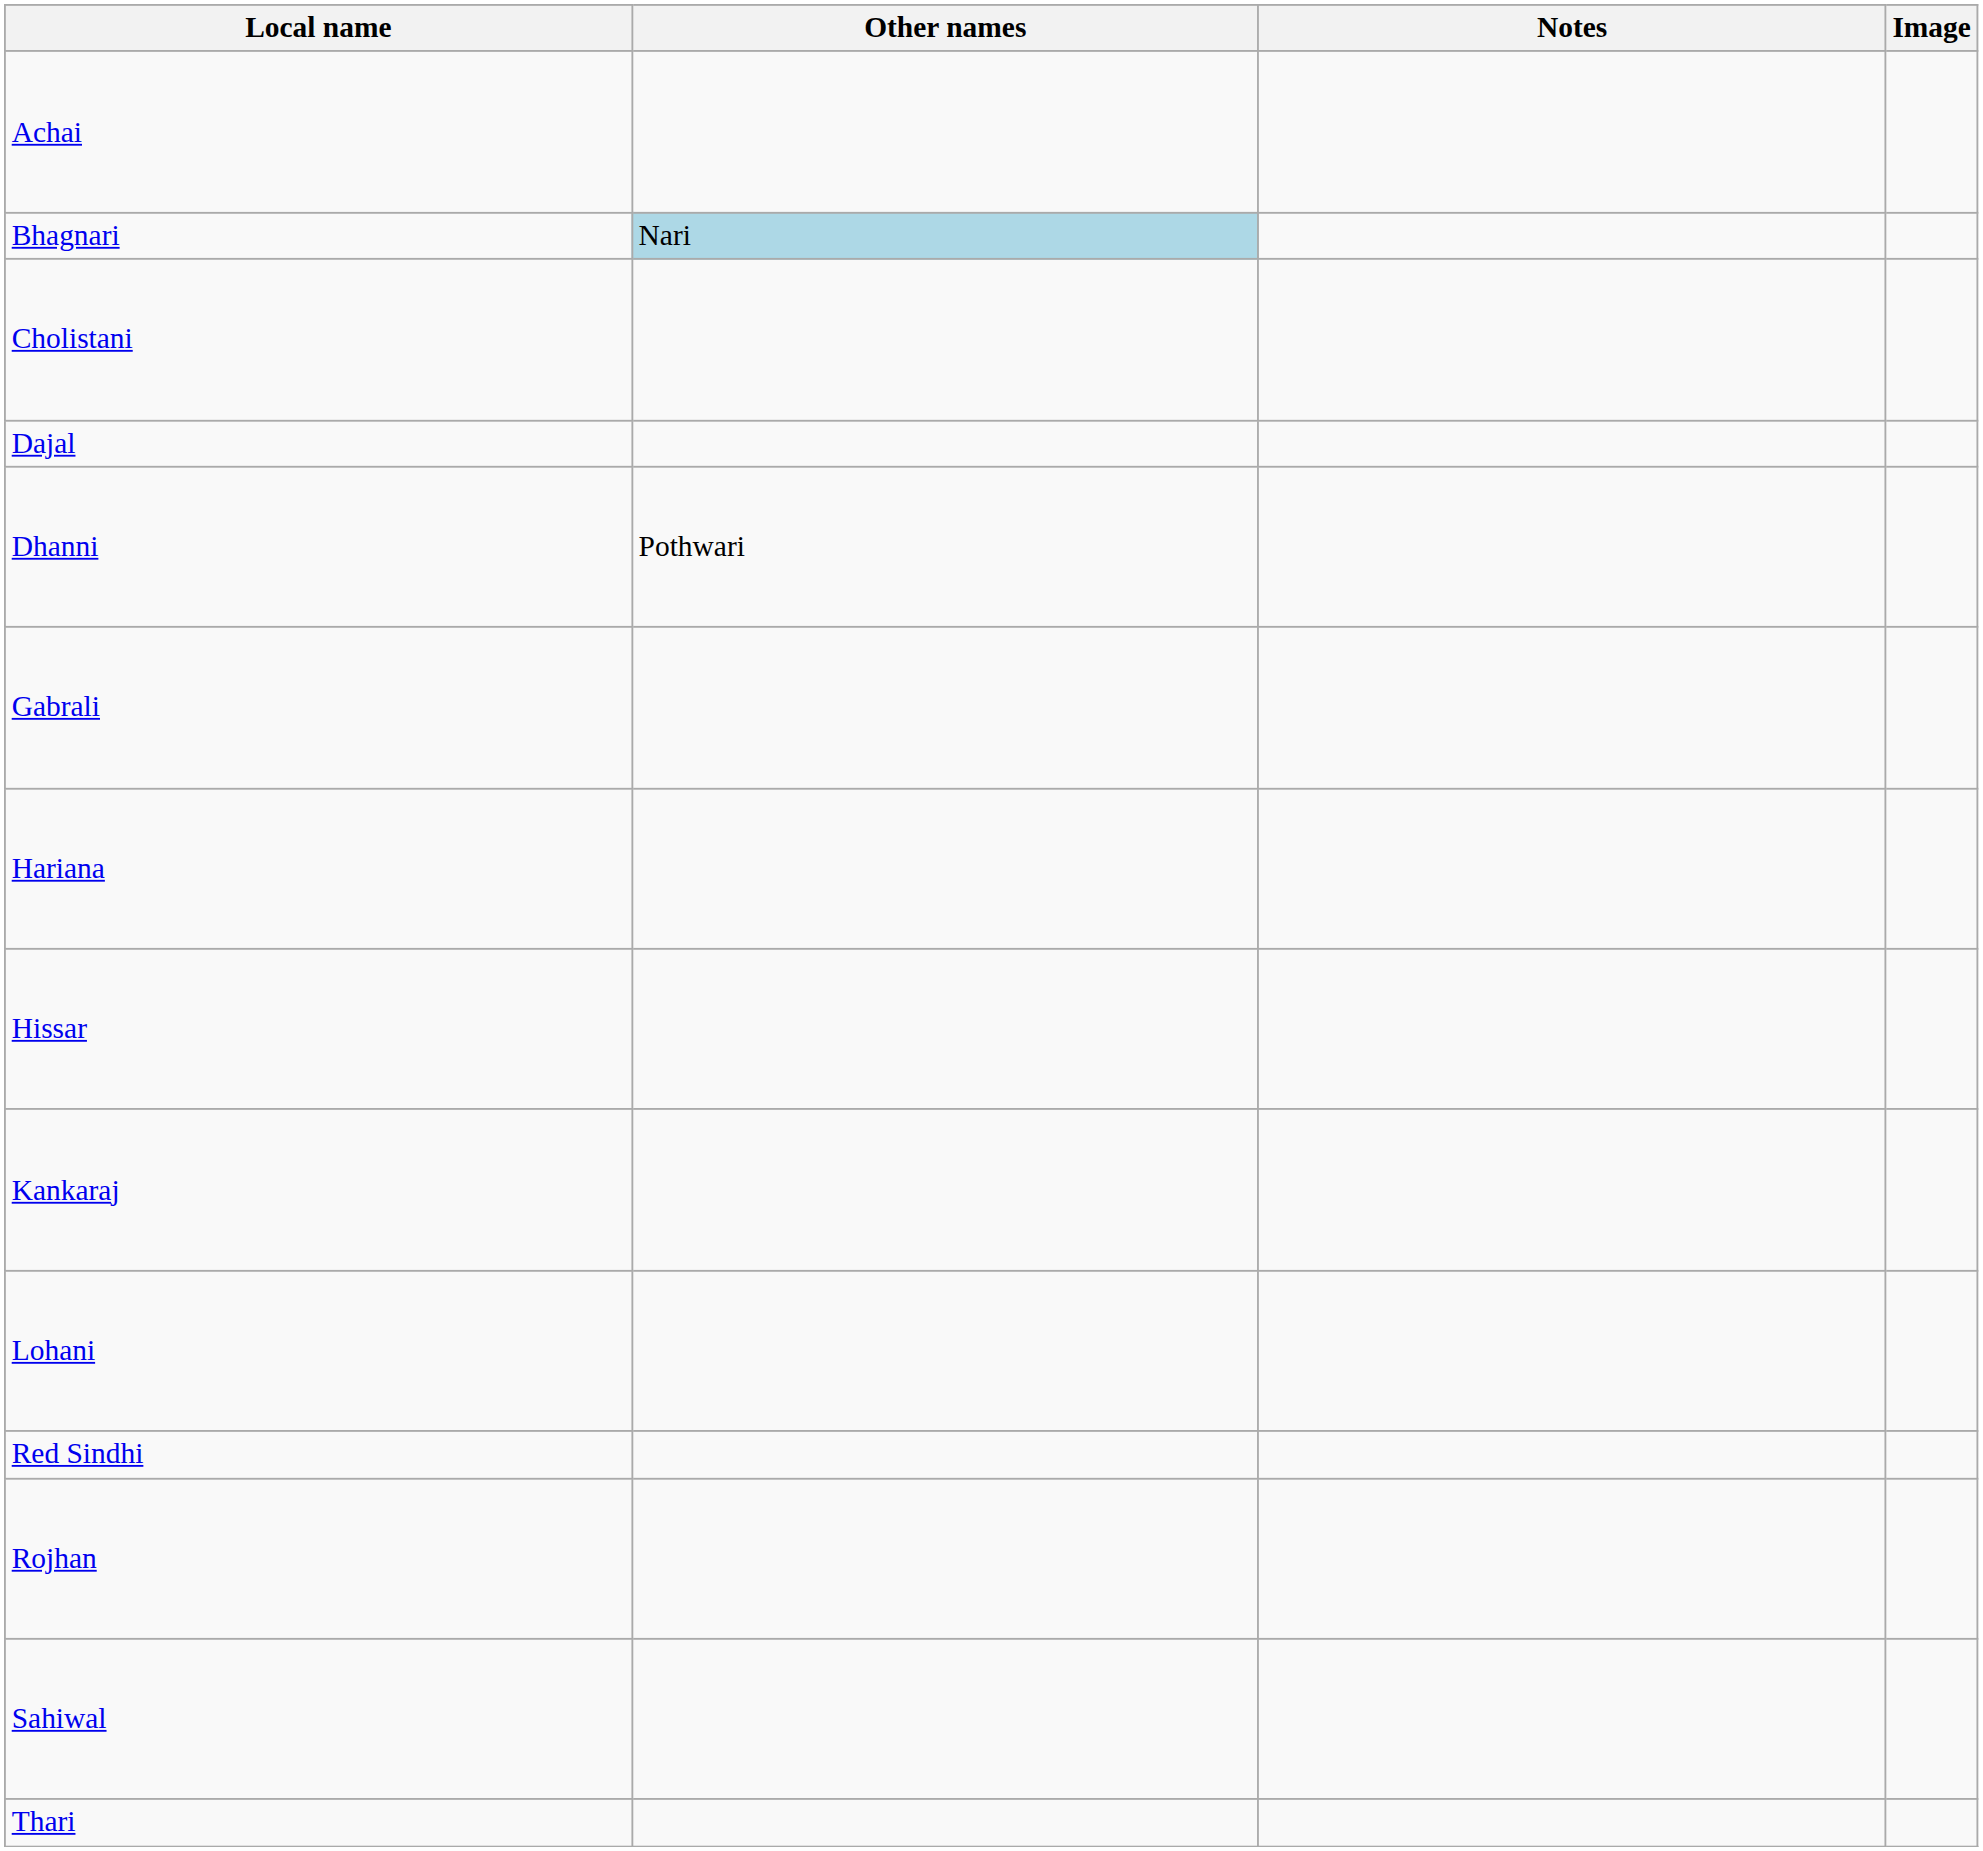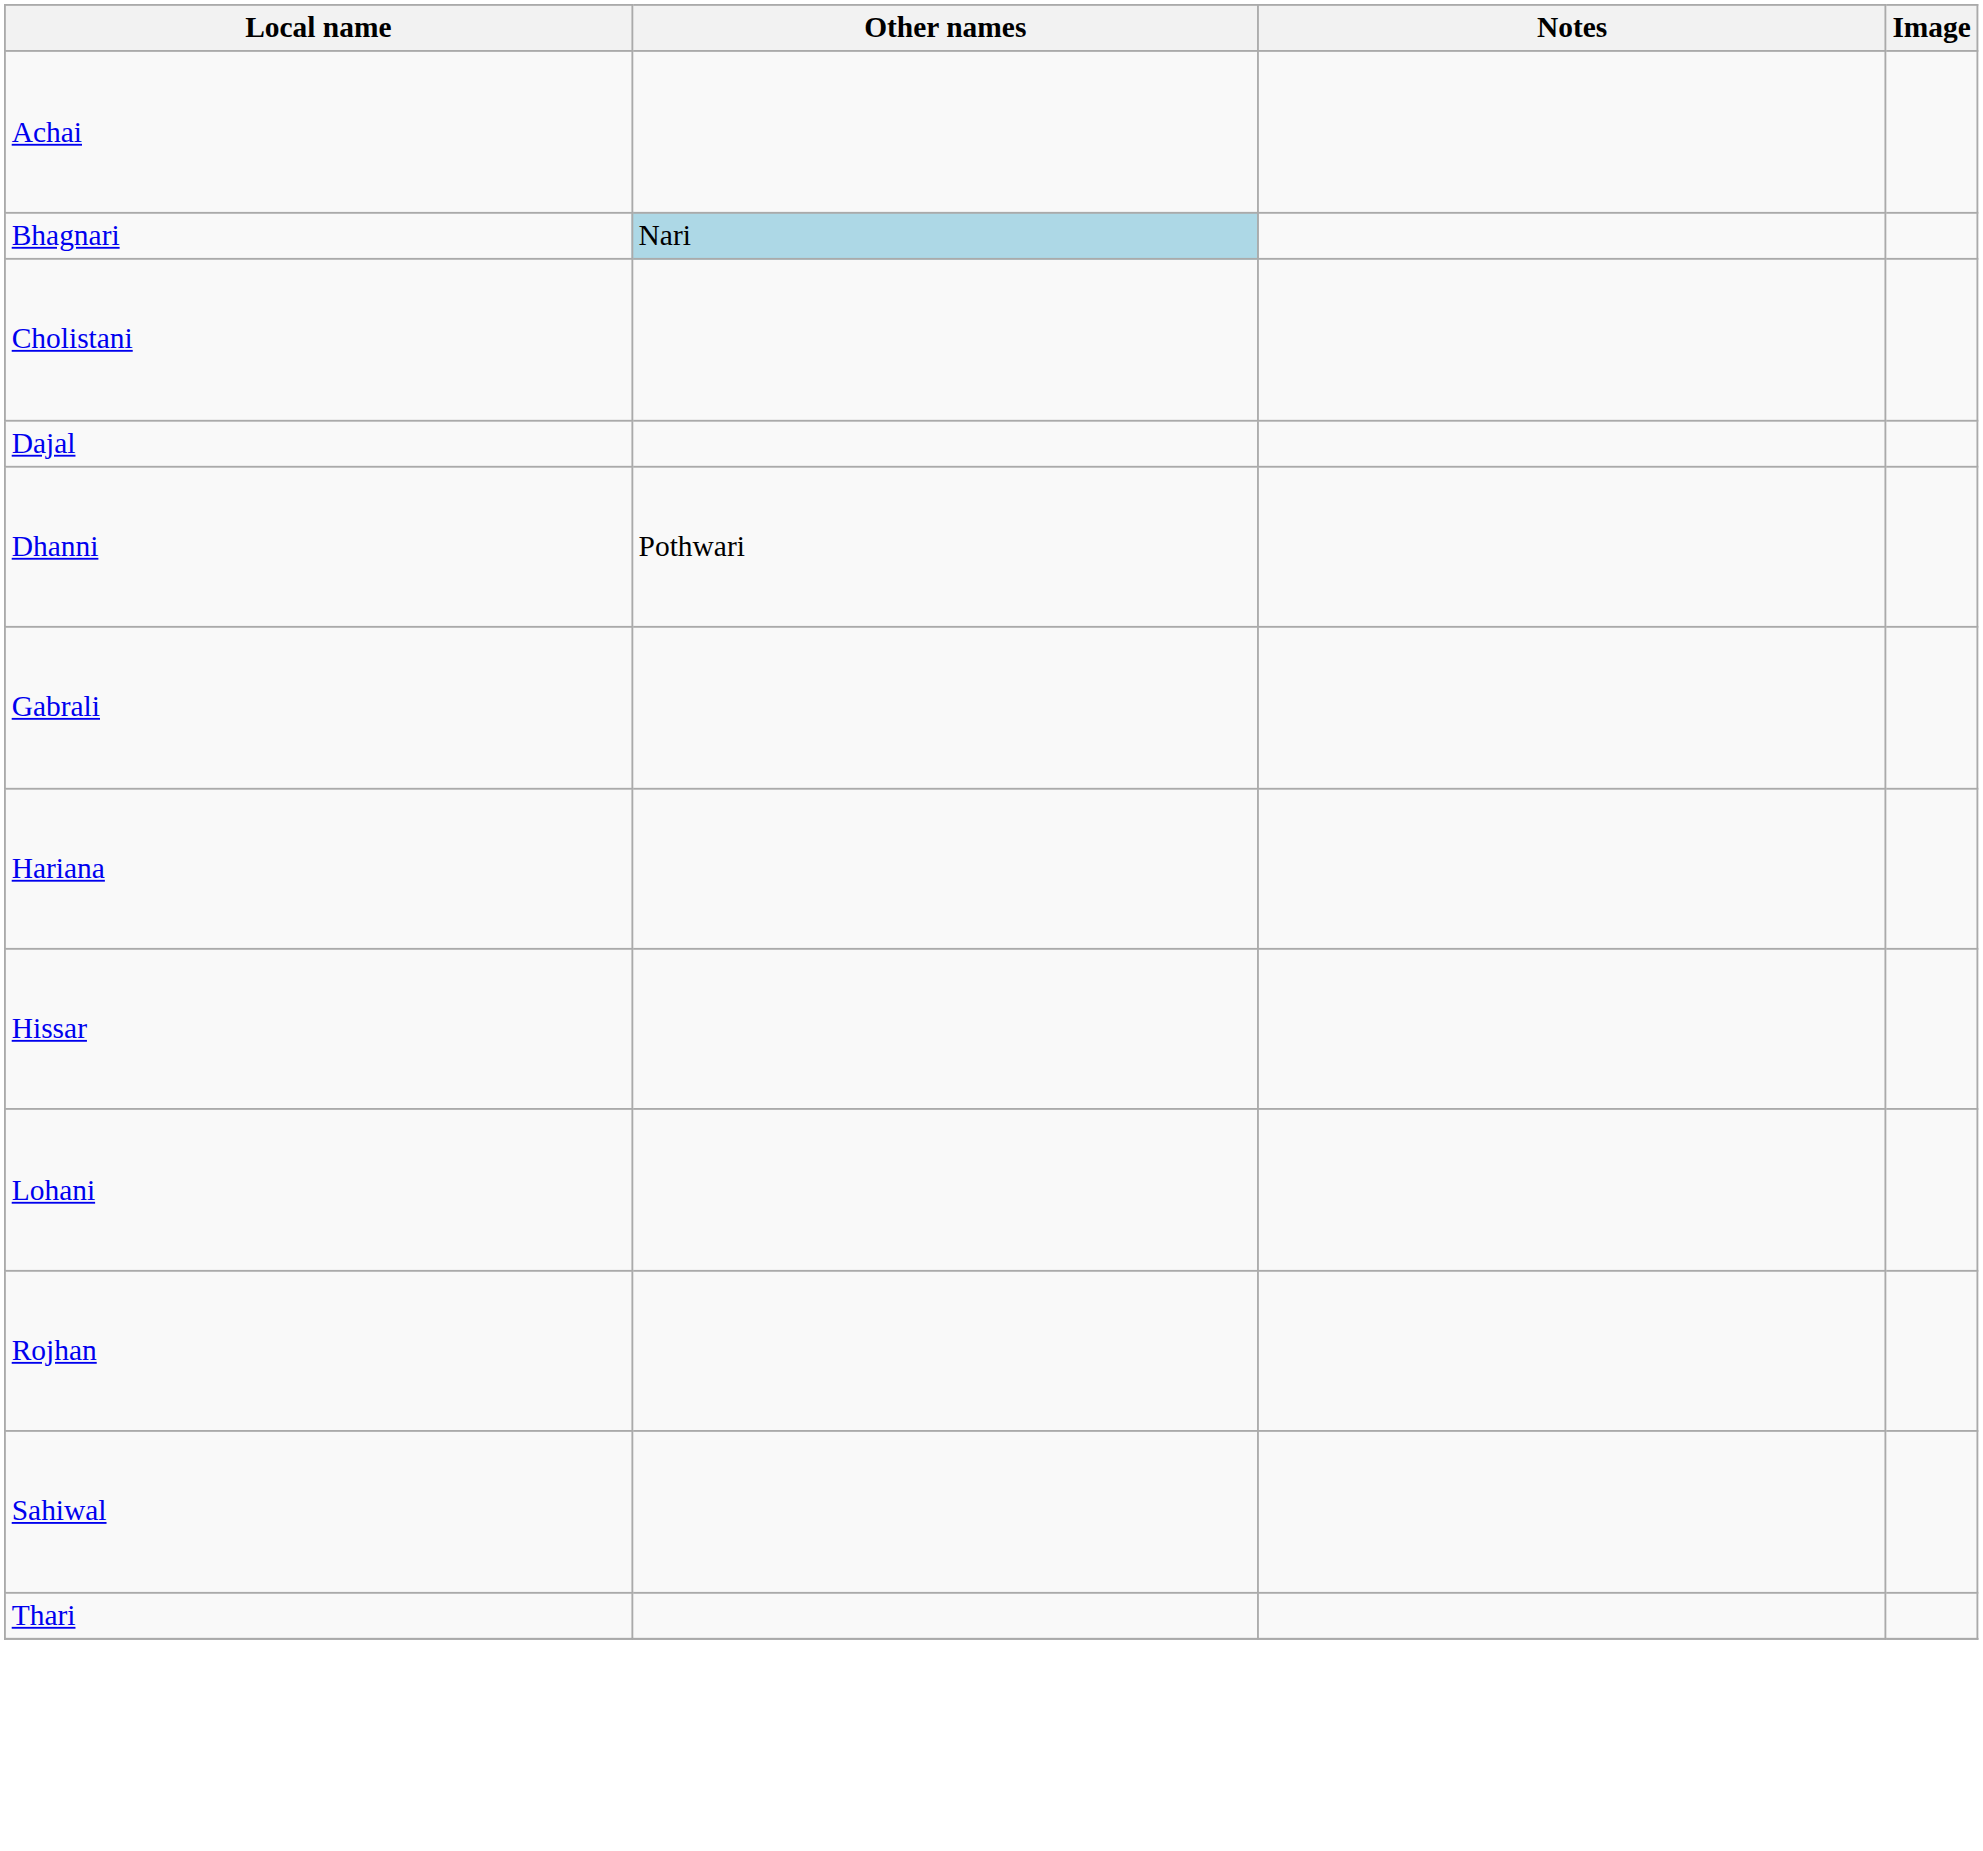- row: Kankaraj
- row: Red Sindhi
